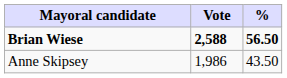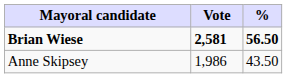Brian Wiese | Vote: 2,588 -> 2,581
